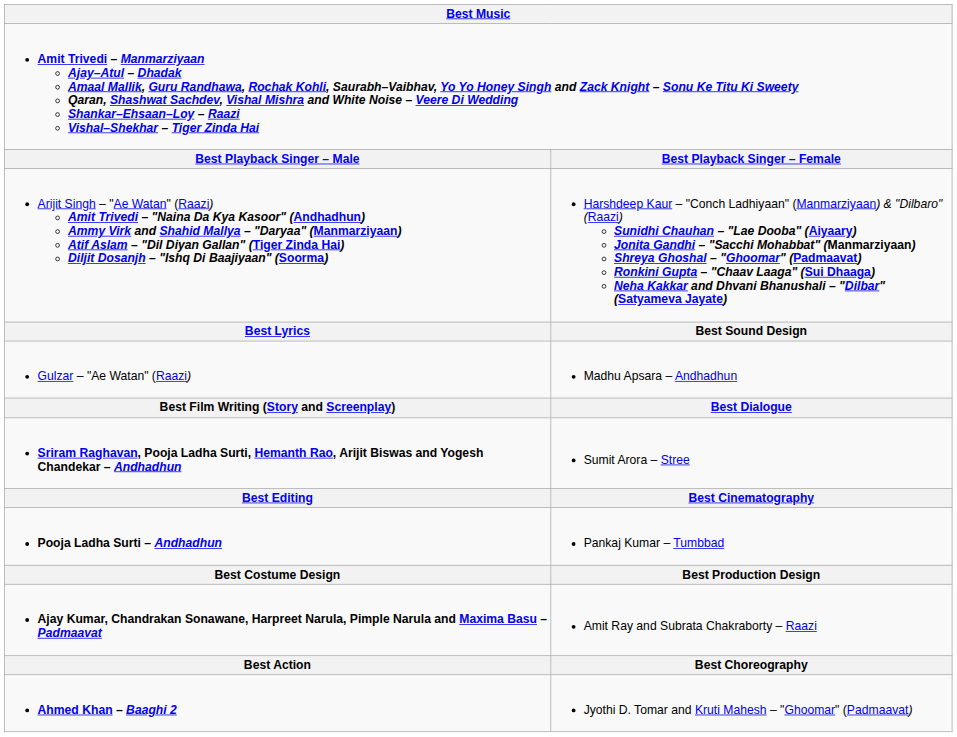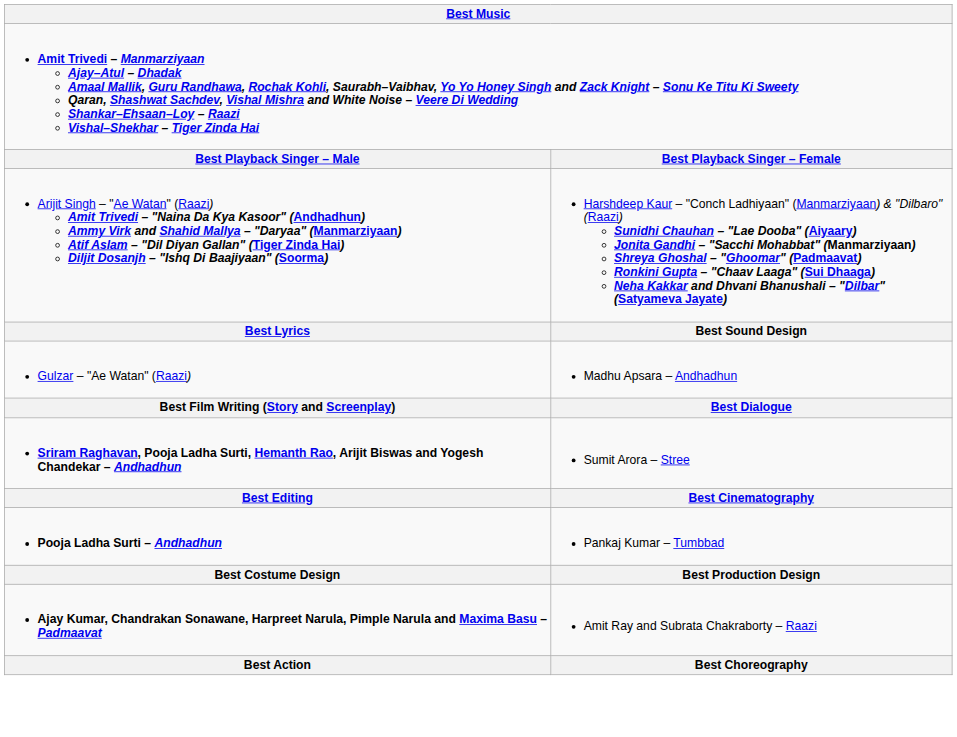- row: Ahmed Khan – Baaghi 2 | Jyothi D. Tomar and Kruti Mahesh – "Ghoomar" (Padmaavat)
